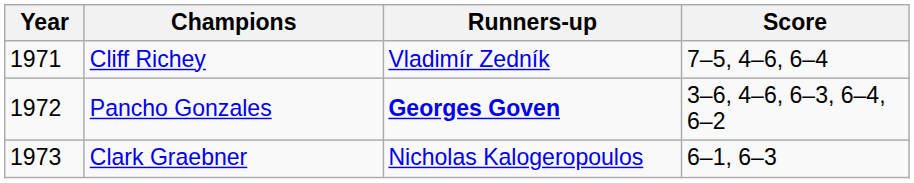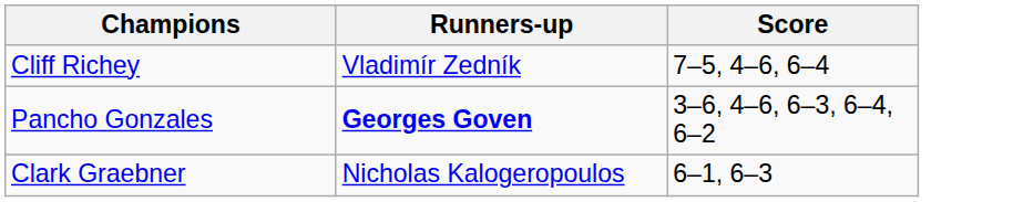- column: Year | 1971 | 1972 | 1973
